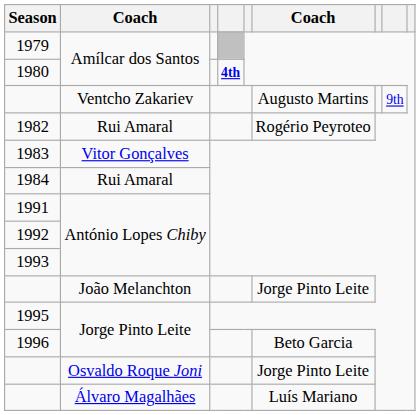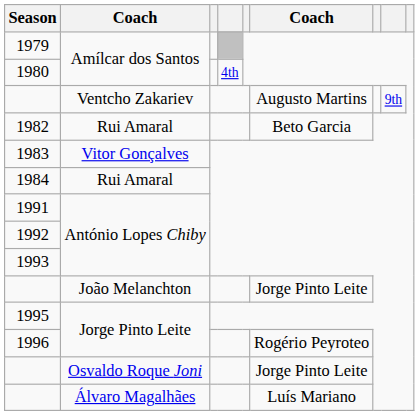1980 | column 4: bold -> normal
1982 | column 6: Rogério Peyroteo -> Beto Garcia
1996 | column 6: Beto Garcia -> Rogério Peyroteo
